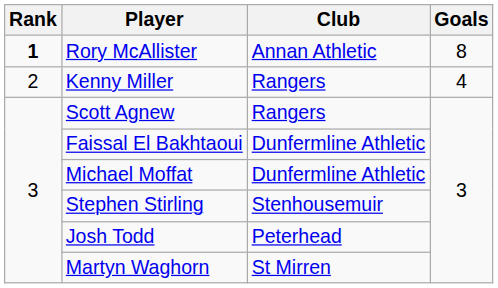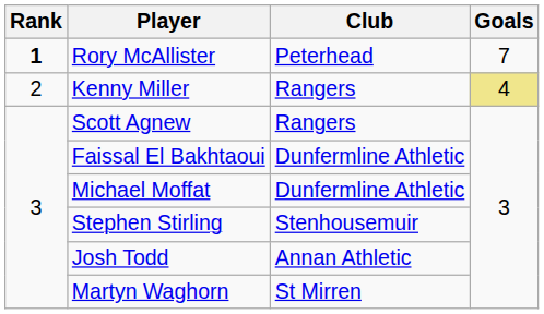Rory McAllister | Club: Annan Athletic -> Peterhead
Rory McAllister | Goals: 8 -> 7
Kenny Miller | Goals: no background -> khaki background
Josh Todd | Club: Peterhead -> Annan Athletic
